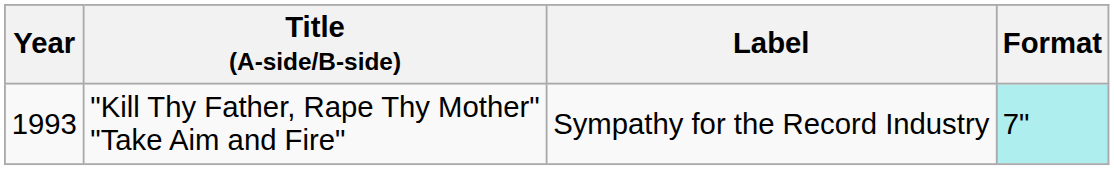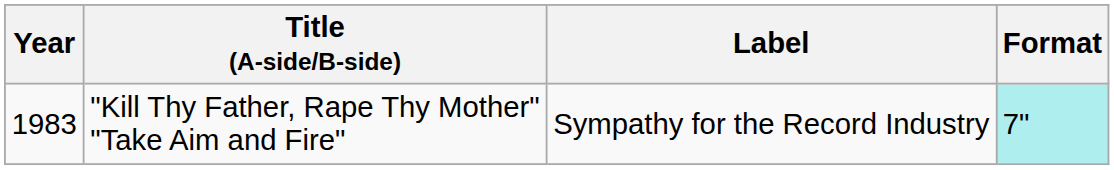"Kill Thy Father, Rape Thy Mother" "Take Aim and Fire" | Year: 1993 -> 1983
